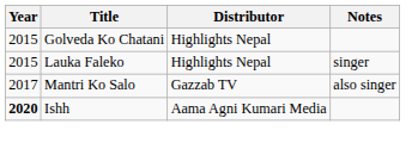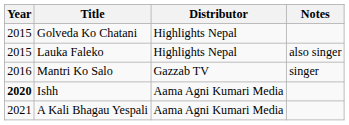Lauka Faleko | Notes: singer -> also singer
Mantri Ko Salo | Year: 2017 -> 2016
Mantri Ko Salo | Notes: also singer -> singer
+ row: 2021 | A Kali Bhagau Yespali | Aama Agni Kumari Media
